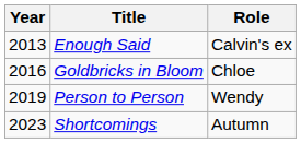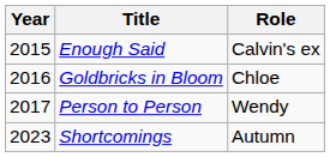Enough Said | Year: 2013 -> 2015
Person to Person | Year: 2019 -> 2017
